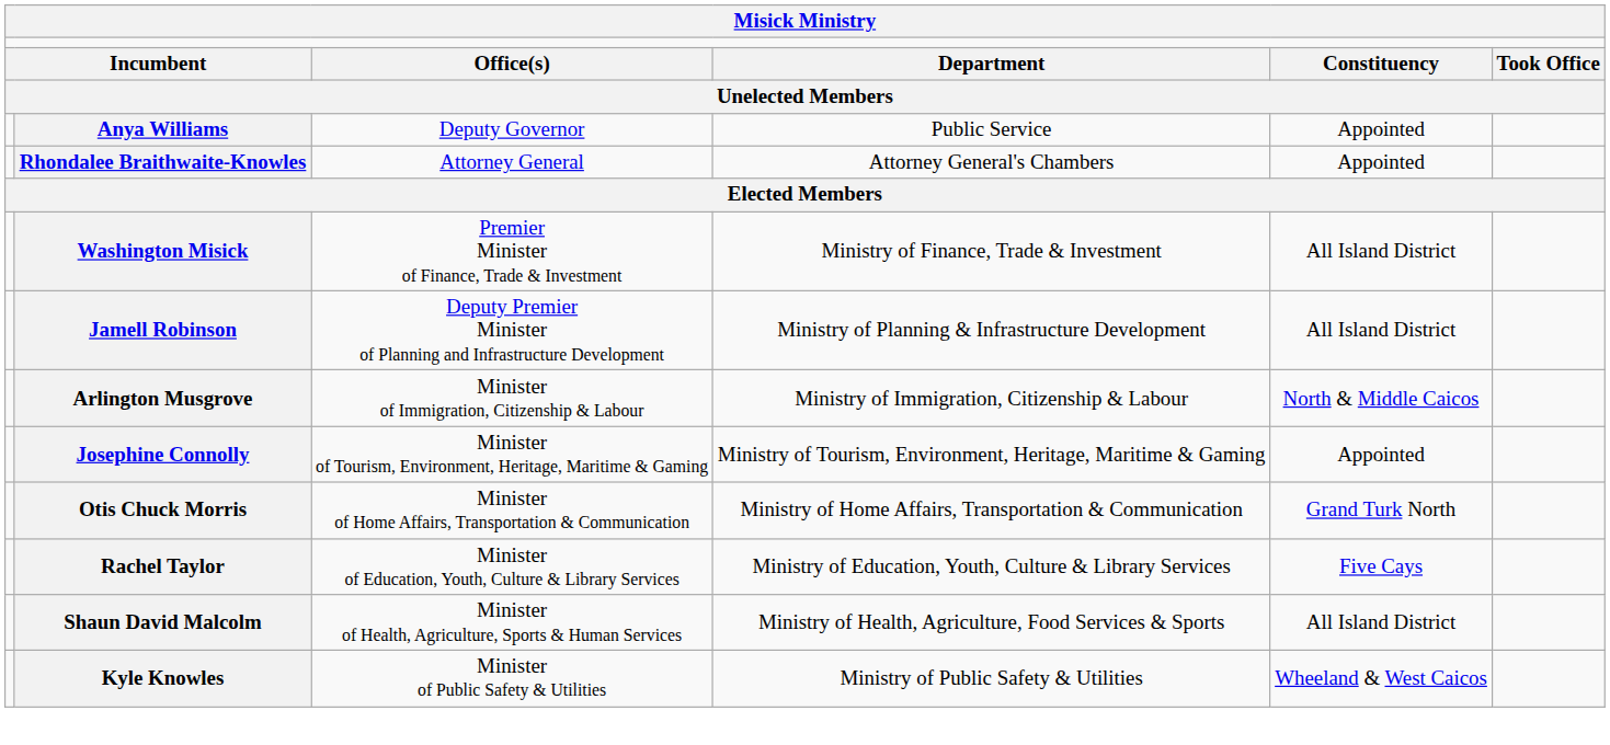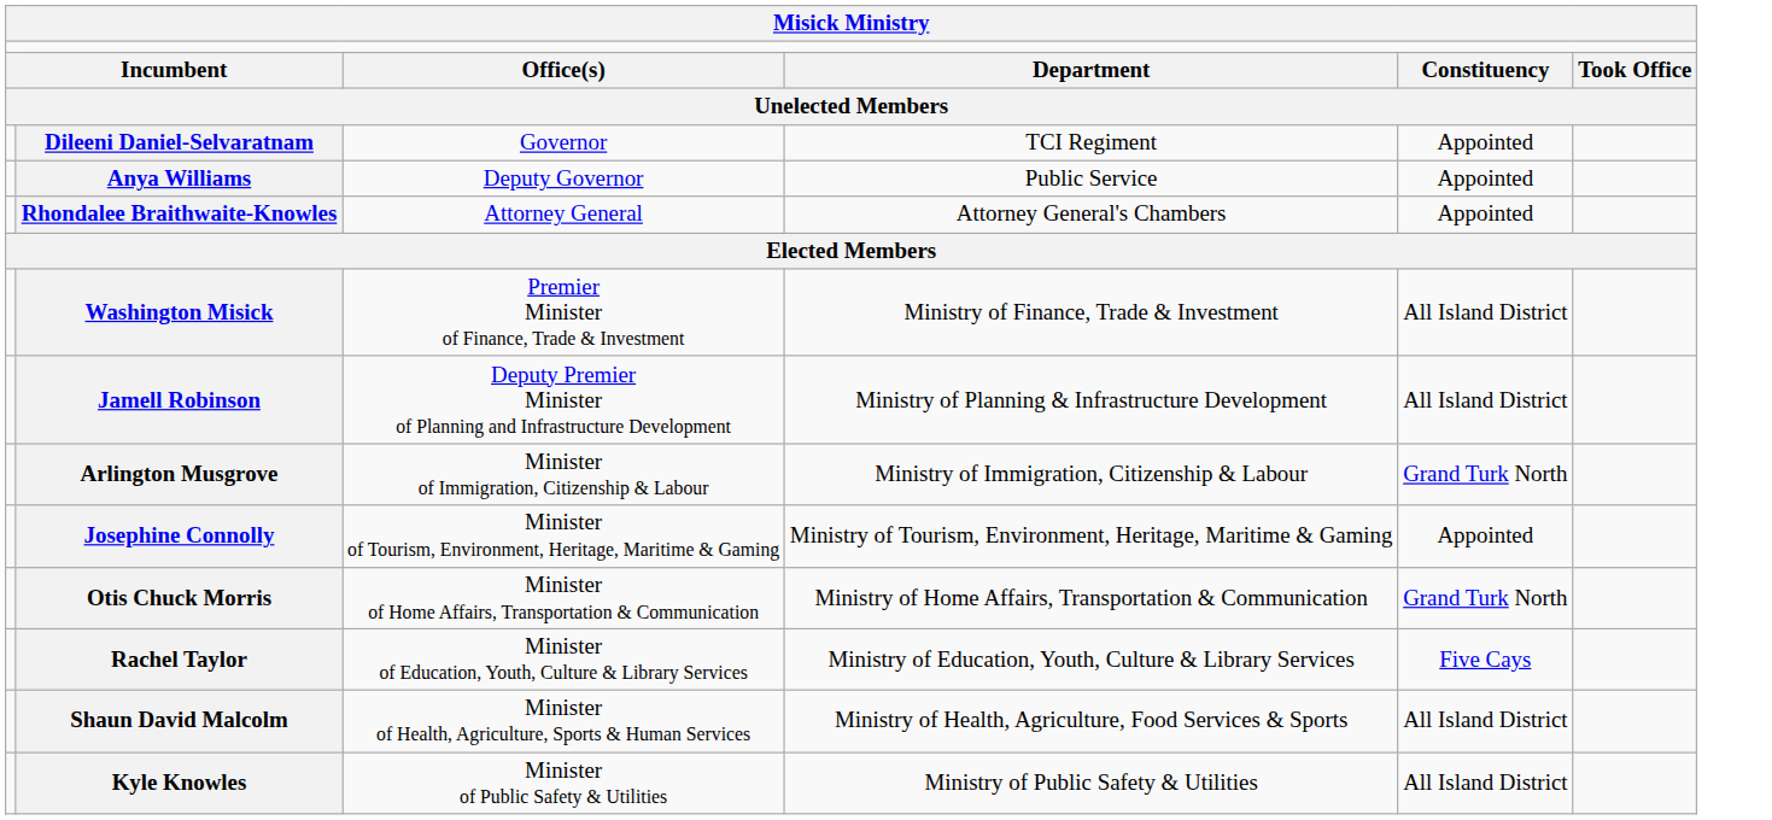+ row: Dileeni Daniel-Selvaratnam | Governor | TCI Regiment | Appointed
Arlington Musgrove | column 5: North & Middle Caicos -> Grand Turk North
Kyle Knowles | column 5: Wheeland & West Caicos -> All Island District
